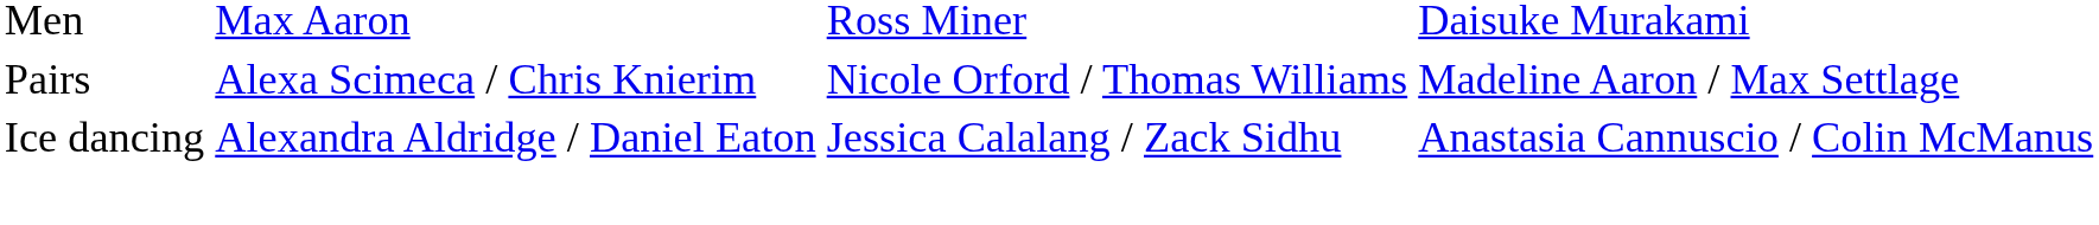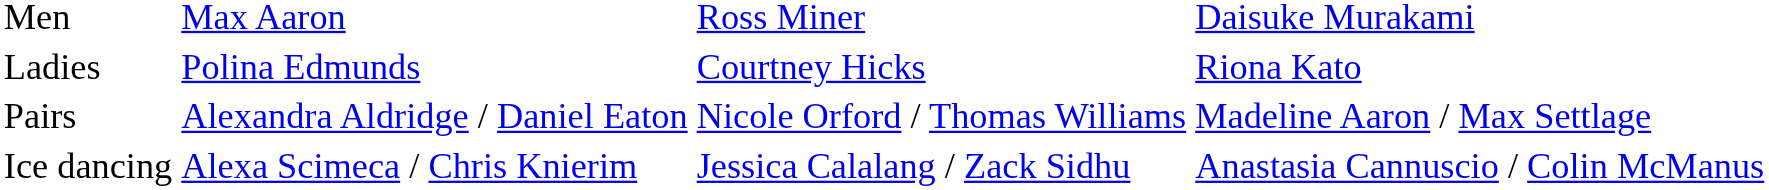+ row: Ladies | Polina Edmunds | Courtney Hicks | Riona Kato
Pairs | column 2: Alexa Scimeca / Chris Knierim -> Alexandra Aldridge / Daniel Eaton
Ice dancing | column 2: Alexandra Aldridge / Daniel Eaton -> Alexa Scimeca / Chris Knierim
